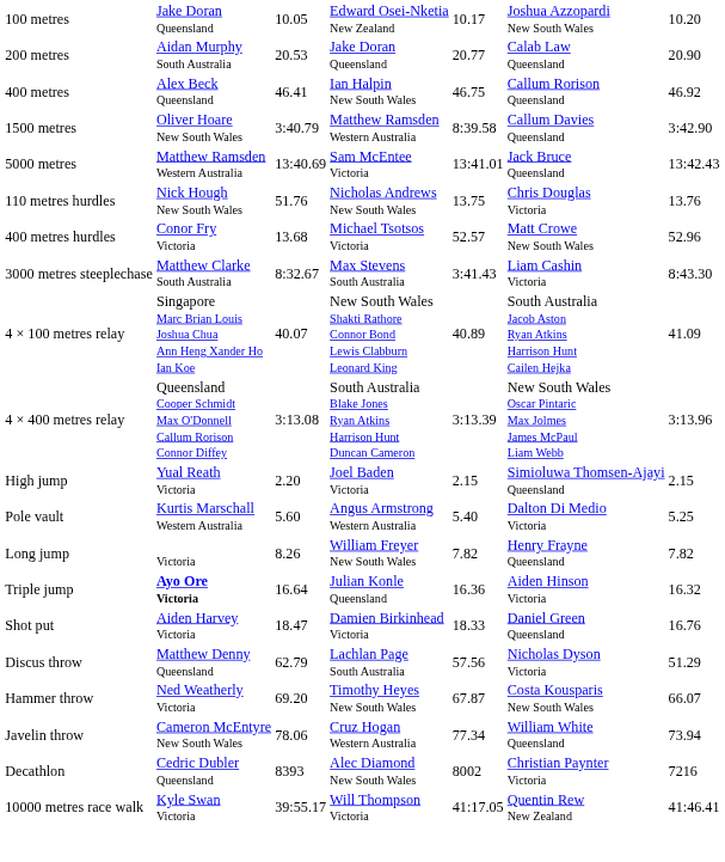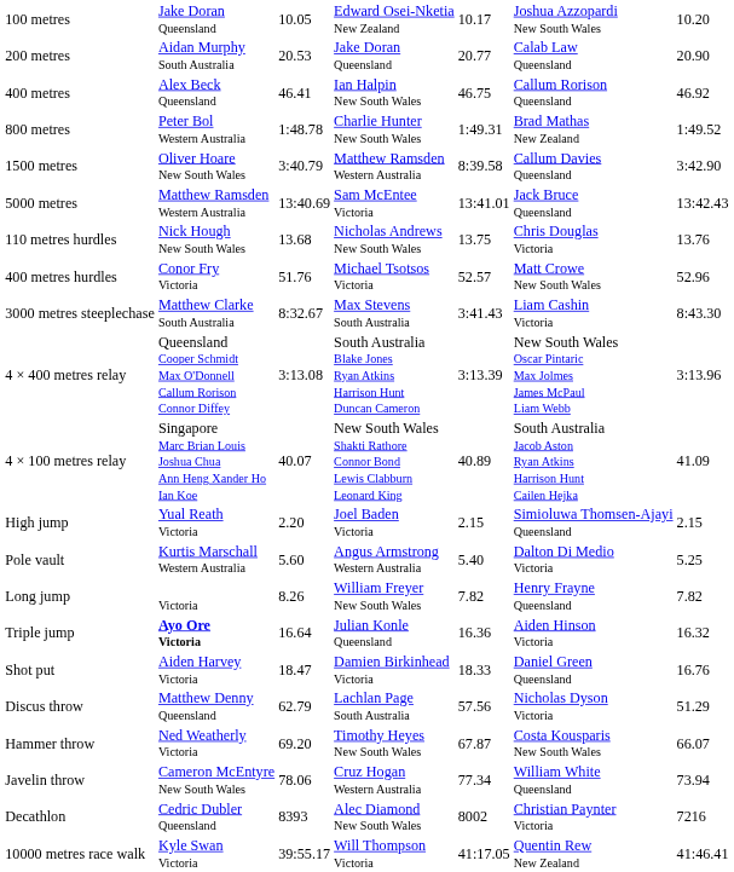+ row: 800 metres | Peter Bol Western Australia | 1:48.78 | Charlie Hunter New South Wales | 1:49.31 | Brad Mathas New Zealand | 1:49.52
110 metres hurdles | column 3: 51.76 -> 13.68
400 metres hurdles | column 3: 13.68 -> 51.76
rows swapped: 4 × 100 metres relay <-> 4 × 400 metres relay
